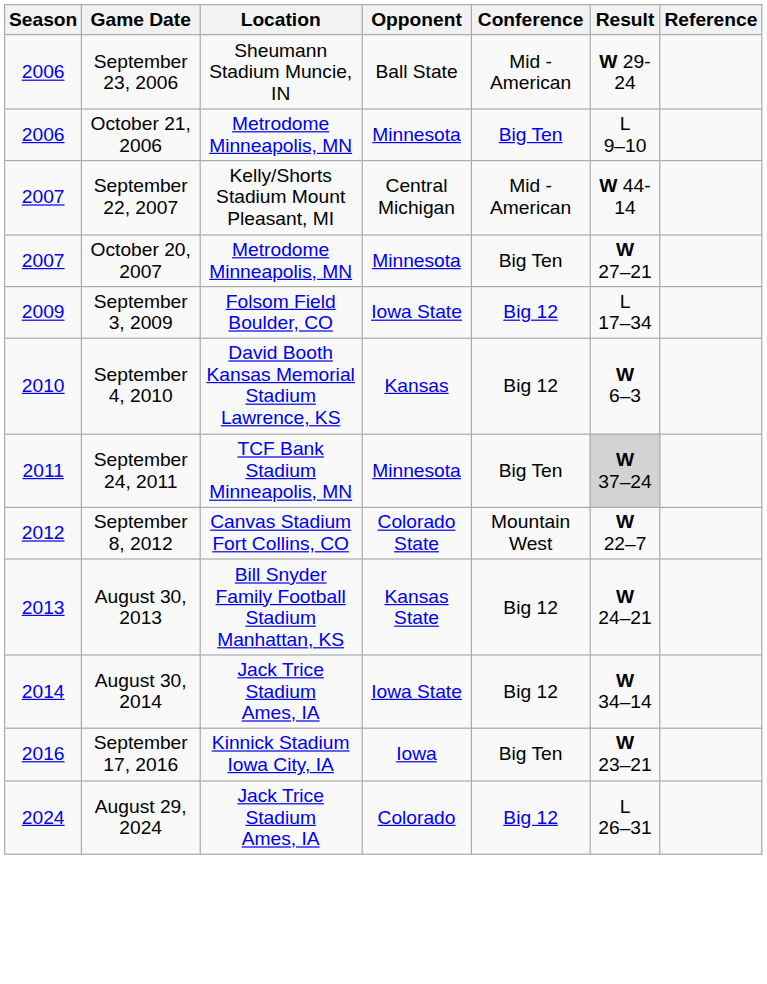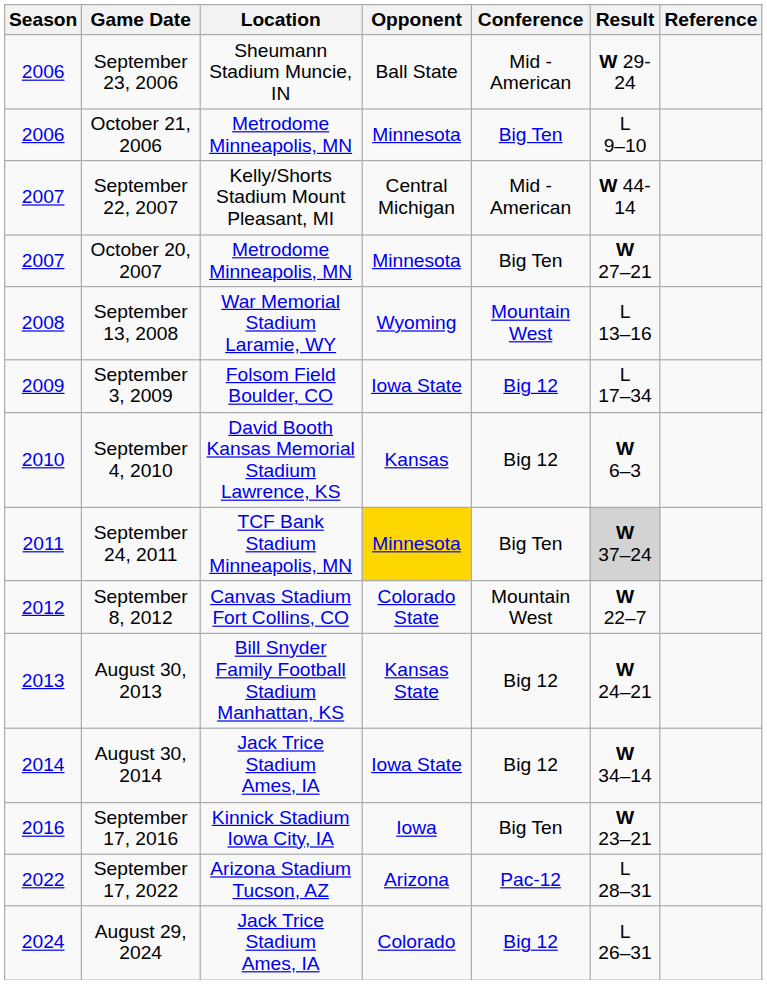+ row: 2008 | September 13, 2008 | War Memorial Stadium Laramie, WY | Wyoming | Mountain West | L 13–16
September 24, 2011 | Opponent: no background -> gold background
+ row: 2022 | September 17, 2022 | Arizona Stadium Tucson, AZ | Arizona | Pac-12 | L 28–31
